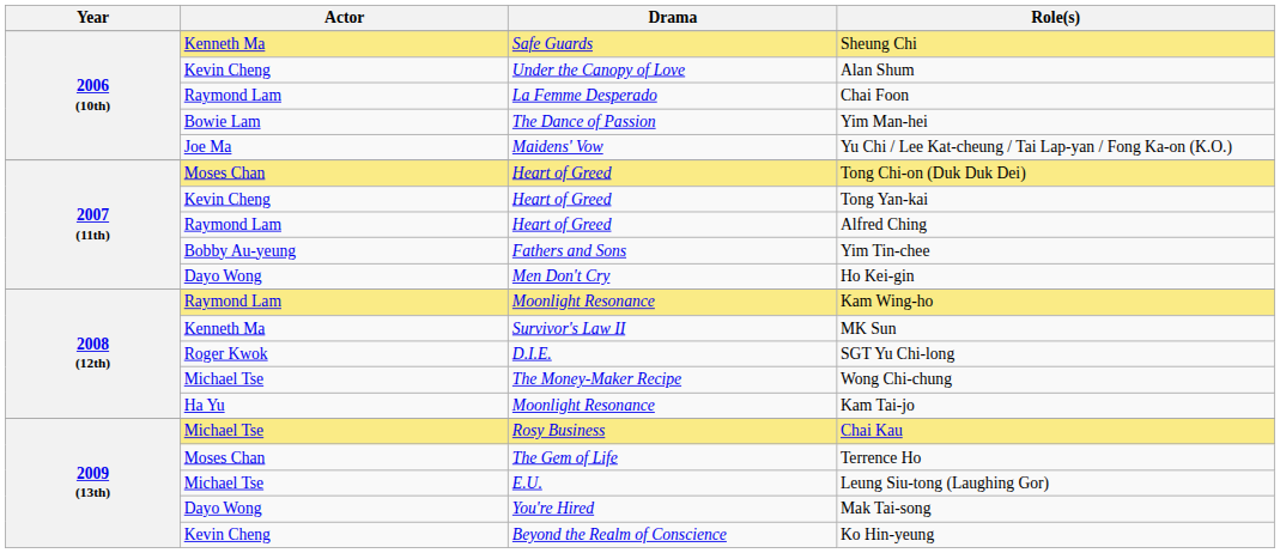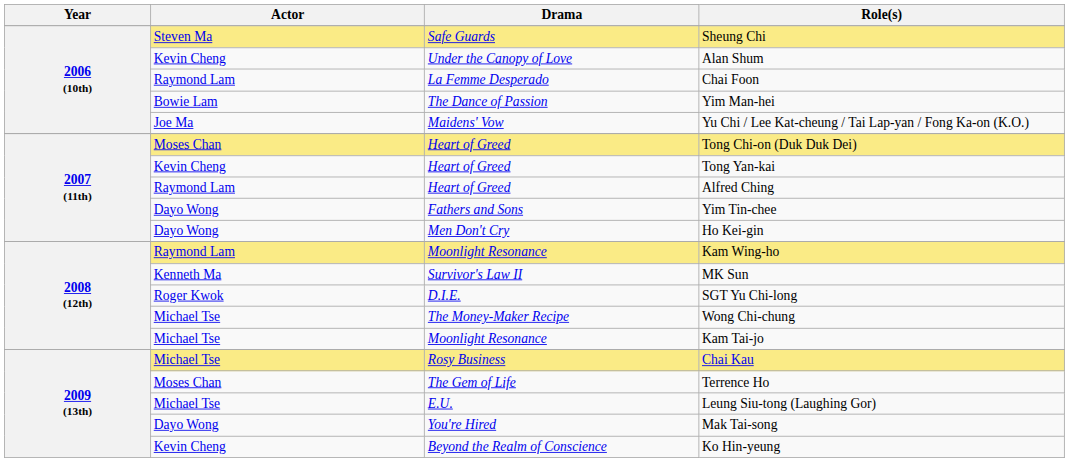Sheung Chi | Actor: Kenneth Ma -> Steven Ma
Yim Tin-chee | Actor: Bobby Au-yeung -> Dayo Wong
Kam Tai-jo | Actor: Ha Yu -> Michael Tse
